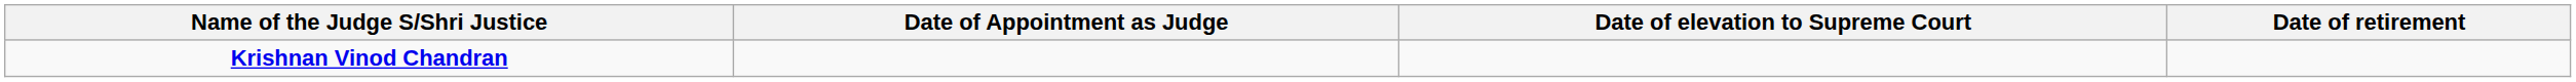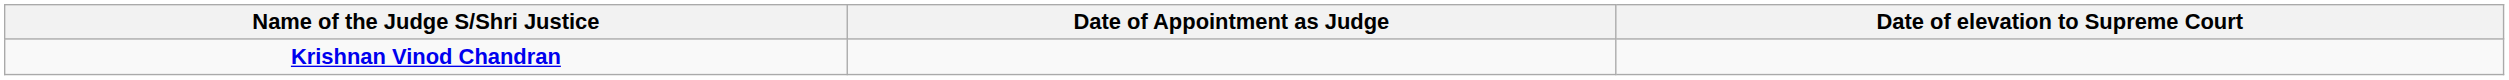- column: Date of retirement
